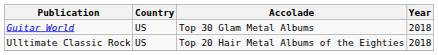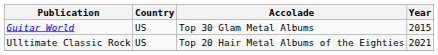Guitar World | Year: 2018 -> 2015
Ulltimate Classic Rock | Year: 2018 -> 2021
